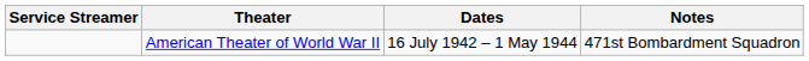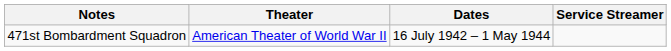columns swapped: Service Streamer <-> Notes
